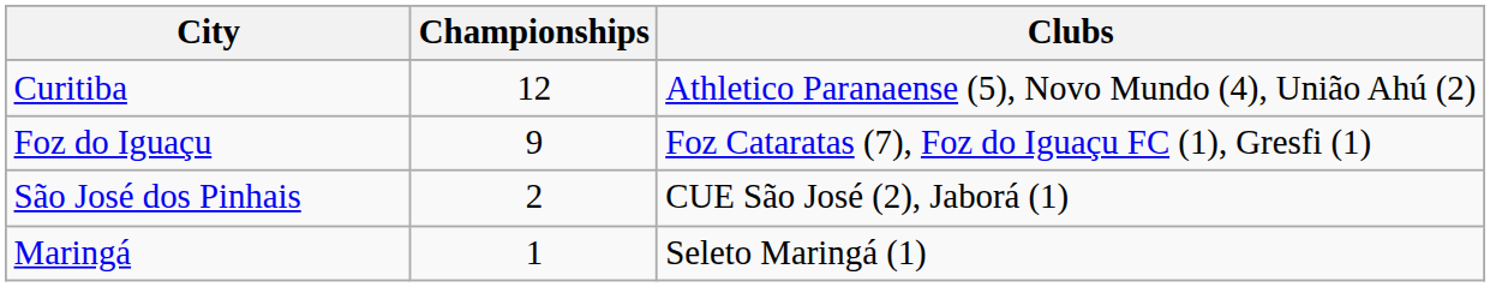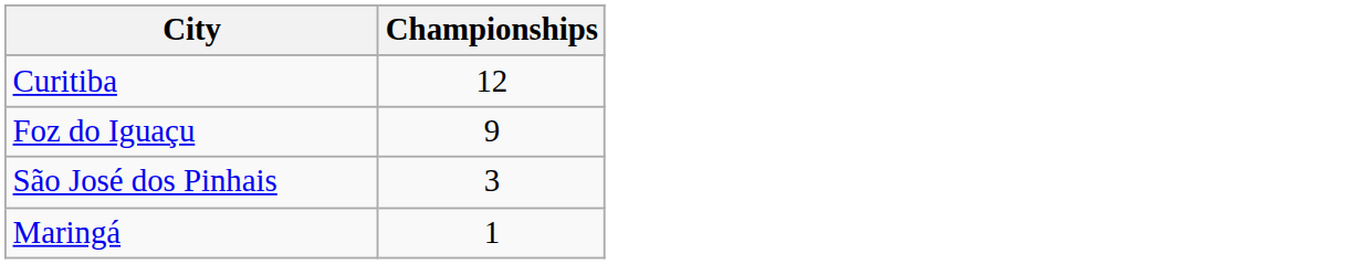- column: Clubs | Athletico Paranaense (5), Novo Mundo (4), União Ahú (2) | Foz Cataratas (7), Foz do Iguaçu FC (1), Gresfi (1) | CUE São José (2), Jaborá (1) | Seleto Maringá (1)
São José dos Pinhais | Championships: 2 -> 3
